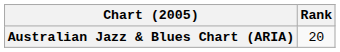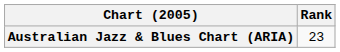Australian Jazz & Blues Chart (ARIA) | Rank: 20 -> 23
